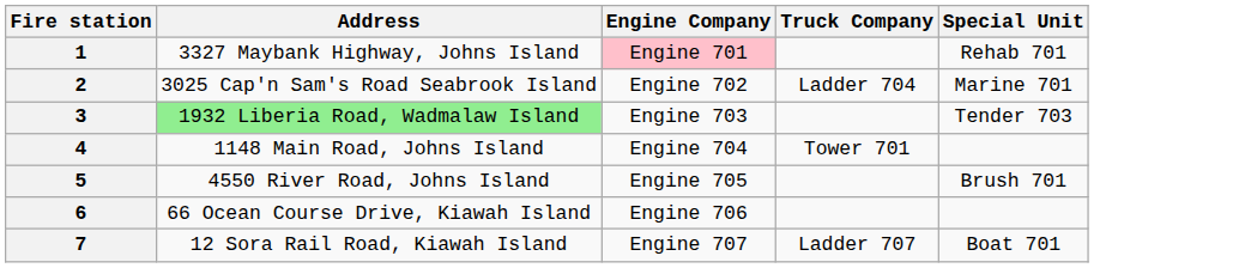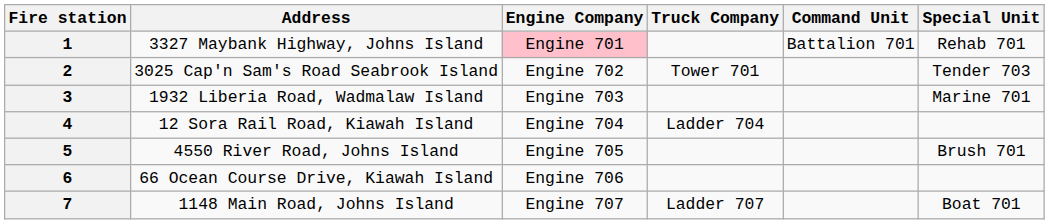+ column: Command Unit | Battalion 701
2 | Truck Company: Ladder 704 -> Tower 701
2 | Special Unit: Marine 701 -> Tender 703
3 | Address: lightgreen background -> no background
3 | Special Unit: Tender 703 -> Marine 701
4 | Address: 1148 Main Road, Johns Island -> 12 Sora Rail Road, Kiawah Island
4 | Truck Company: Tower 701 -> Ladder 704
7 | Address: 12 Sora Rail Road, Kiawah Island -> 1148 Main Road, Johns Island
